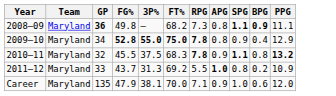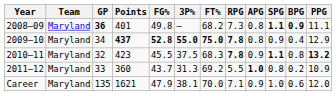+ column: Points | 401 | 437 | 423 | 360 | 1621
